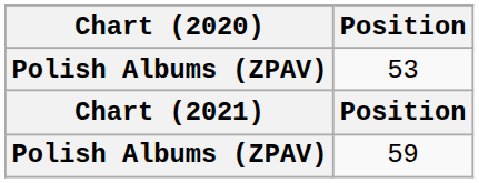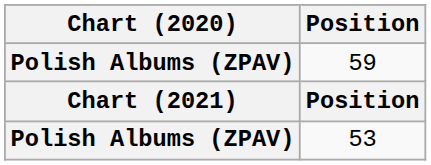rows swapped: 53 <-> 59
